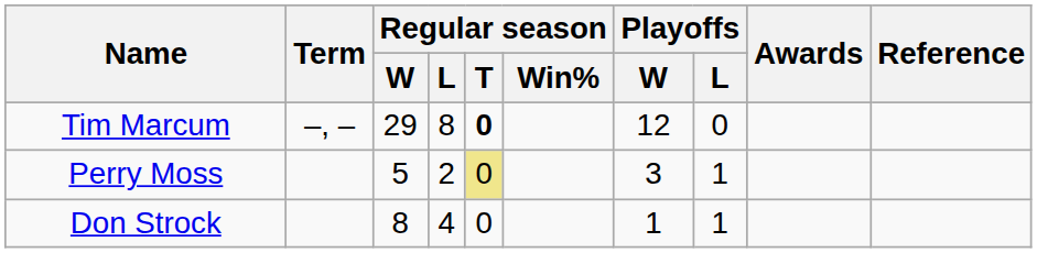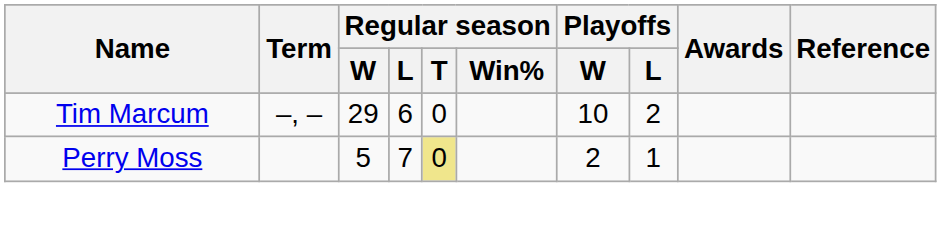Tim Marcum | Regular season / L: 8 -> 6
Tim Marcum | Regular season / T: bold -> normal
Tim Marcum | Playoffs / W: 12 -> 10
Tim Marcum | Playoffs / L: 0 -> 2
Perry Moss | Regular season / L: 2 -> 7
Perry Moss | Playoffs / W: 3 -> 2
- row: Don Strock | 8 | 4 | 0 | 1 | 1
